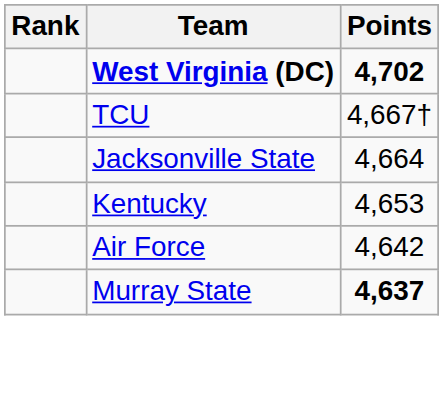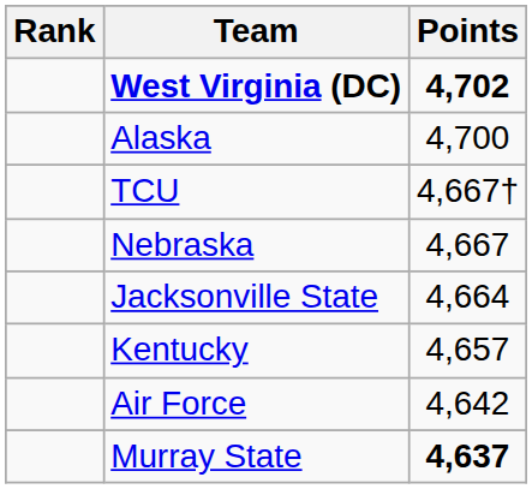+ row: Alaska | 4,700
+ row: Nebraska | 4,667
Kentucky | Points: 4,653 -> 4,657
